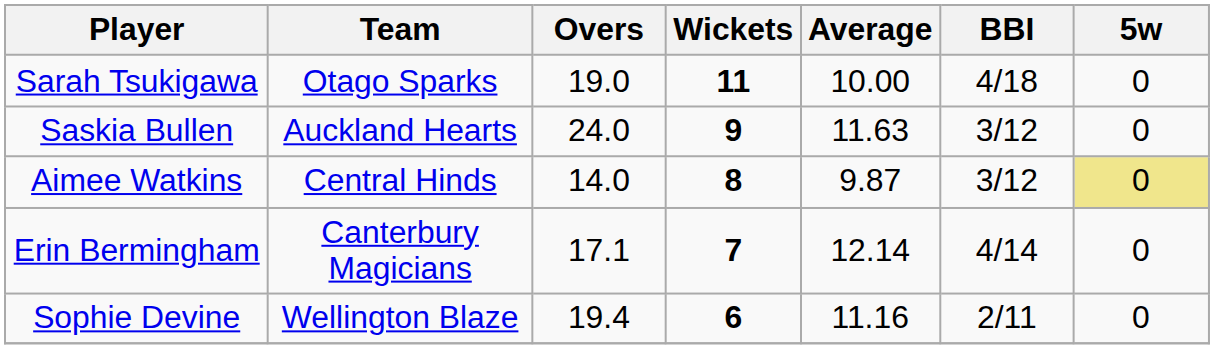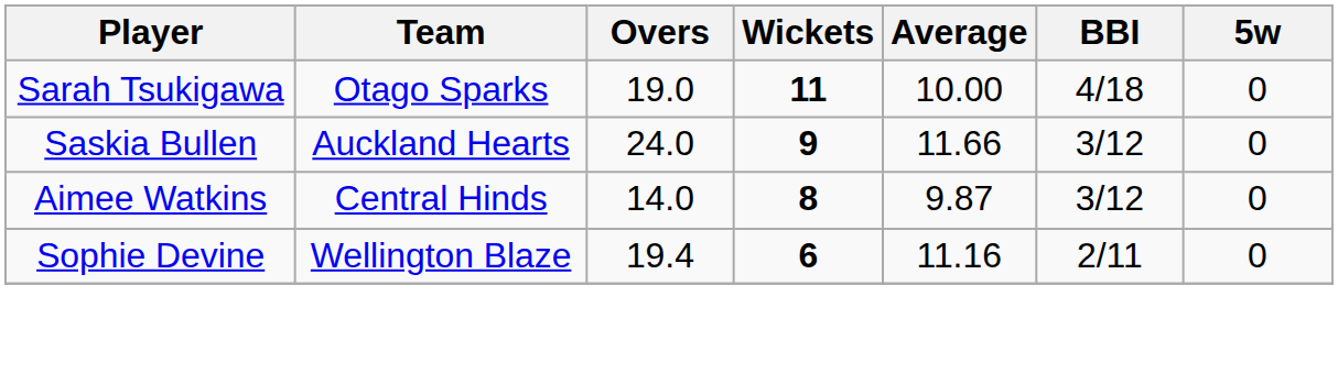Saskia Bullen | Average: 11.63 -> 11.66
Aimee Watkins | 5w: khaki background -> no background
- row: Erin Bermingham | Canterbury Magicians | 17.1 | 7 | 12.14 | 4/14 | 0
